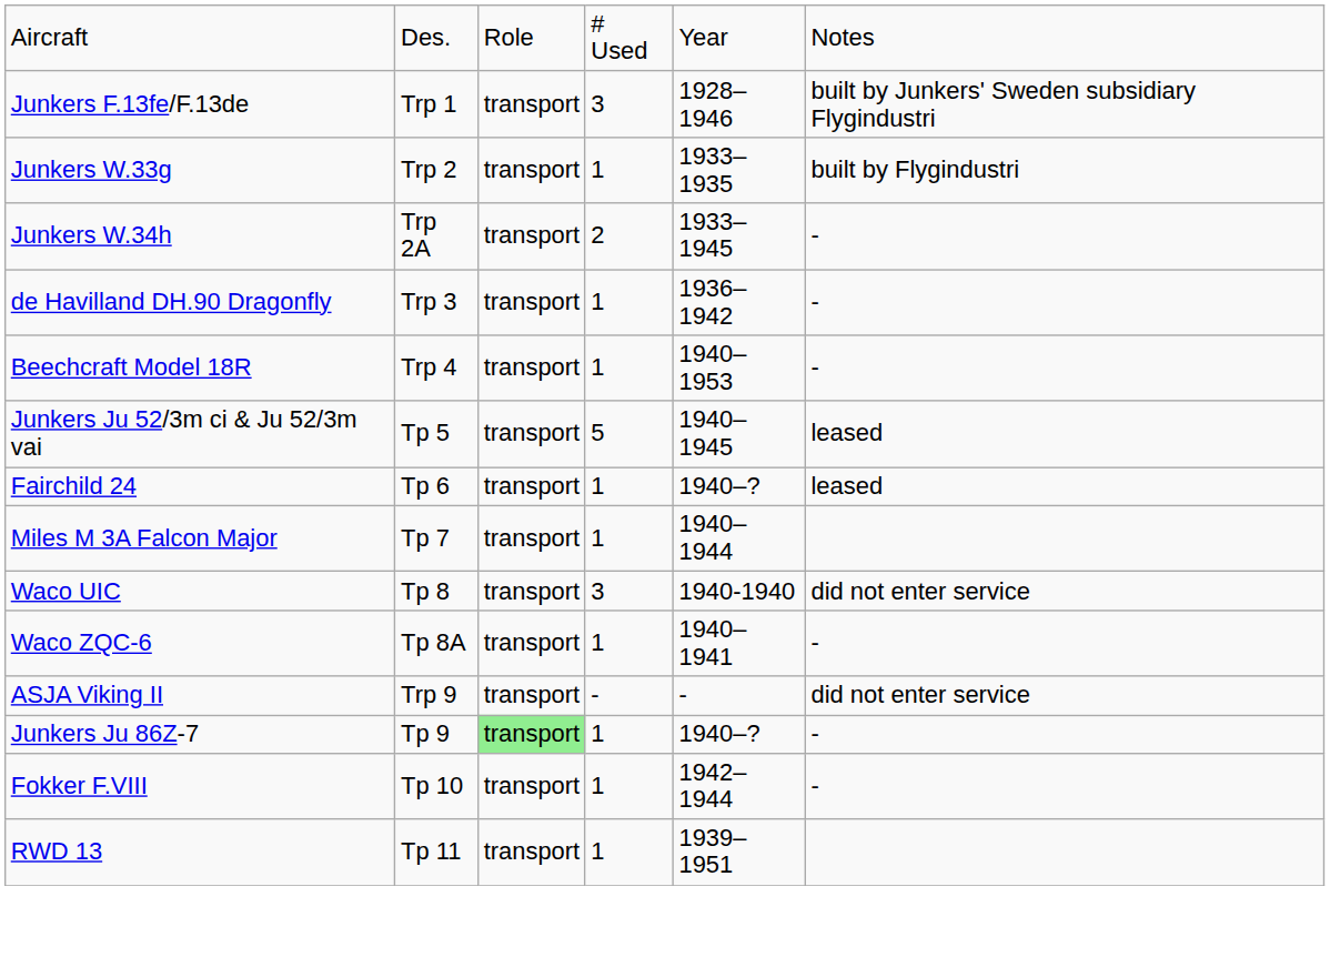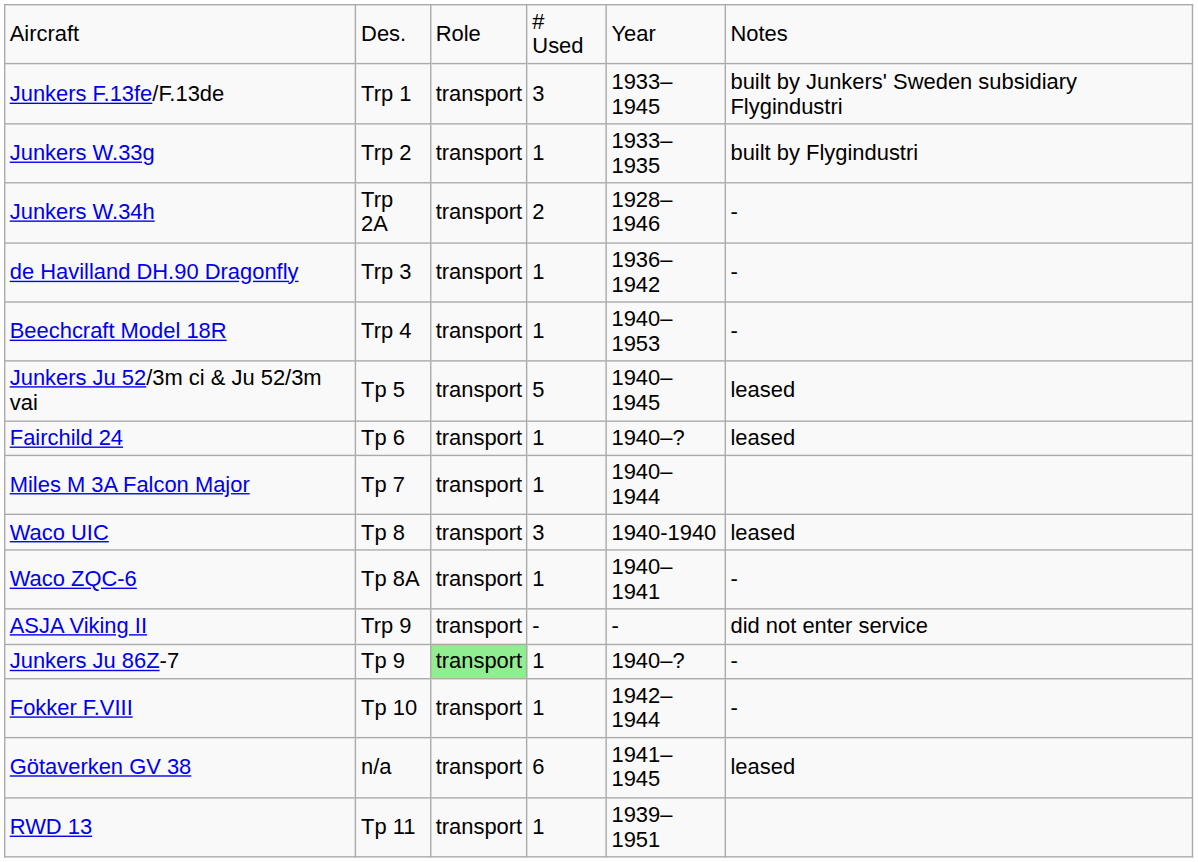Junkers F.13fe/F.13de | column 5: 1928–1946 -> 1933–1945
Junkers W.34h | column 5: 1933–1945 -> 1928–1946
Waco UIC | column 6: did not enter service -> leased
+ row: Götaverken GV 38 | n/a | transport | 6 | 1941–1945 | leased
